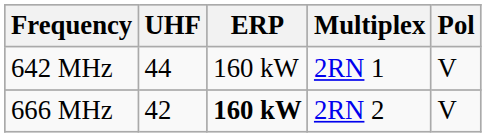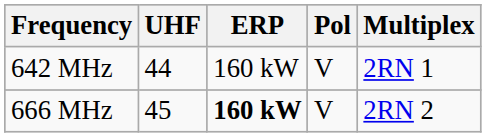columns swapped: Multiplex <-> Pol
666 MHz | UHF: 42 -> 45
